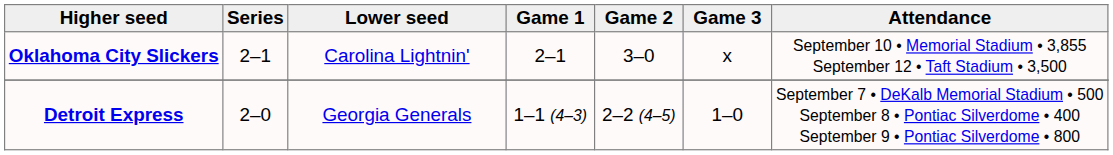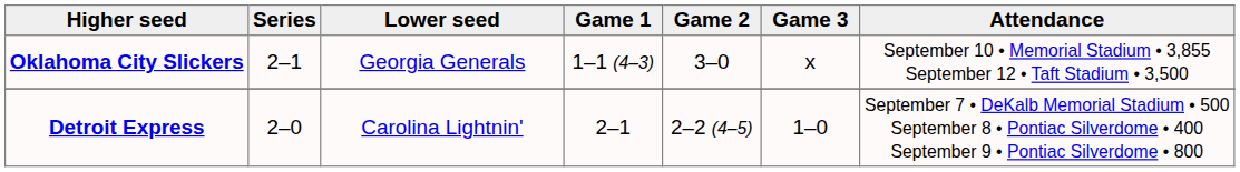Oklahoma City Slickers | Lower seed: Carolina Lightnin' -> Georgia Generals
Oklahoma City Slickers | Game 1: 2–1 -> 1–1 (4–3)
Detroit Express | Lower seed: Georgia Generals -> Carolina Lightnin'
Detroit Express | Game 1: 1–1 (4–3) -> 2–1
